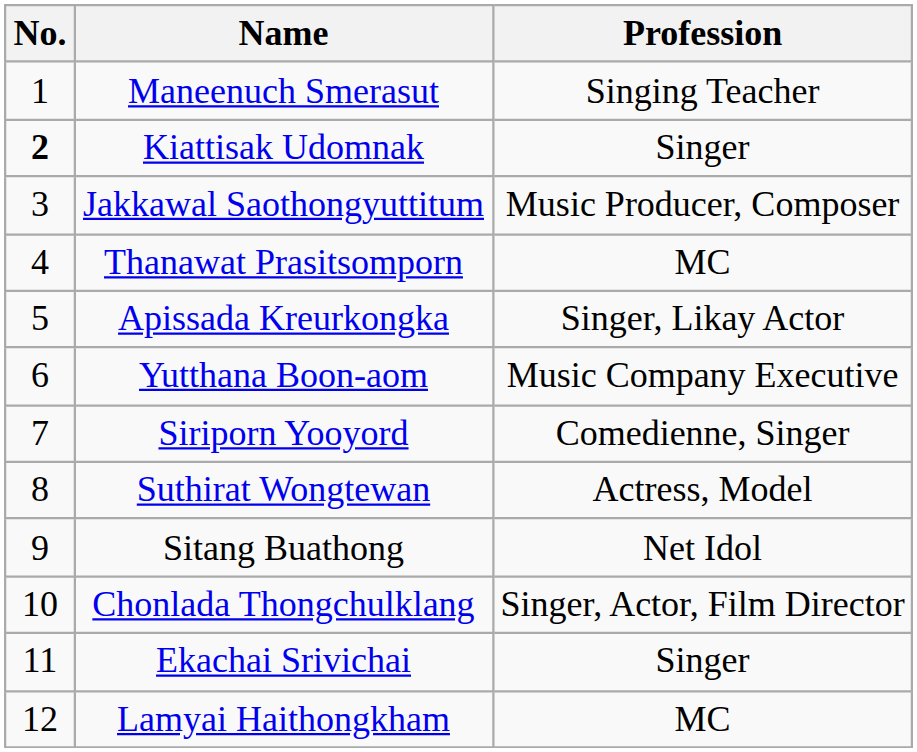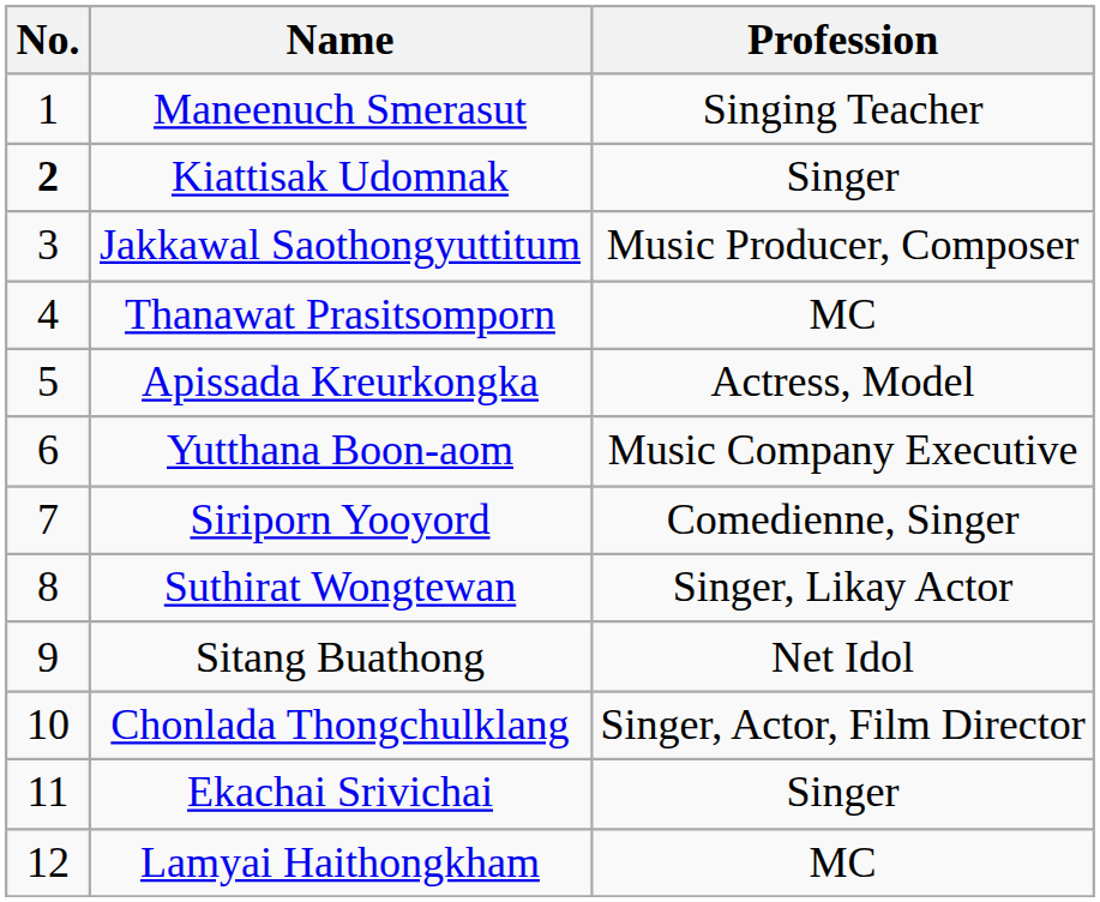Apissada Kreurkongka | Profession: Singer, Likay Actor -> Actress, Model
Suthirat Wongtewan | Profession: Actress, Model -> Singer, Likay Actor
